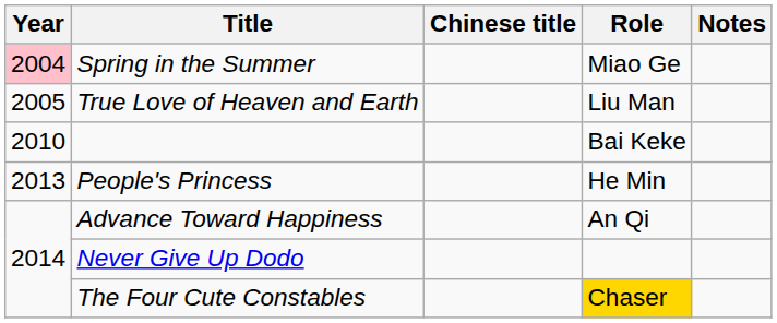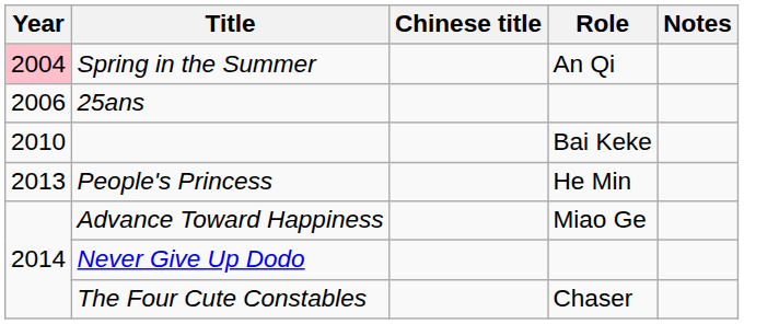Spring in the Summer | Role: Miao Ge -> An Qi
- row: 2005 | True Love of Heaven and Earth | Liu Man
+ row: 2006 | 25ans
Advance Toward Happiness | Role: An Qi -> Miao Ge
The Four Cute Constables | Role: gold background -> no background
